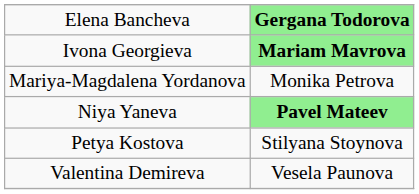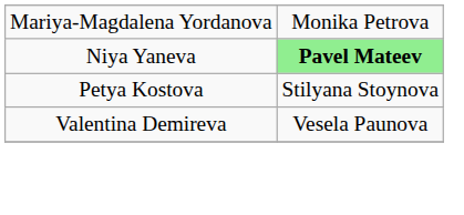- row: Elena Bancheva | Gergana Todorova
- row: Ivona Georgieva | Mariam Mavrova
